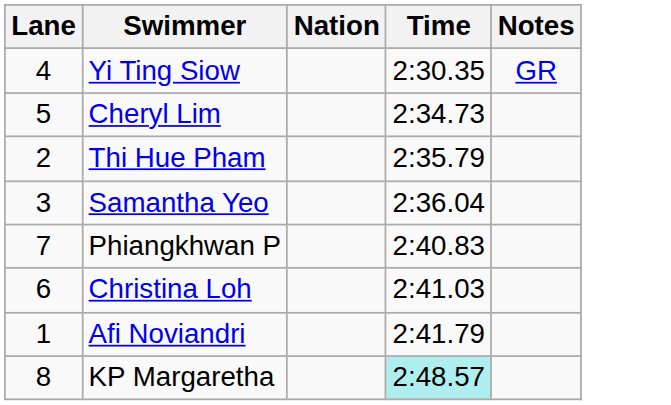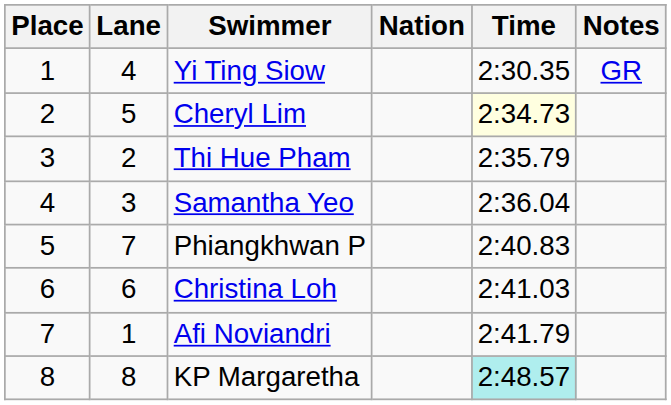+ column: Place | 1 | 2 | 3 | 4 | 5 | 6 | 7 | 8
Cheryl Lim | Time: no background -> lightyellow background
